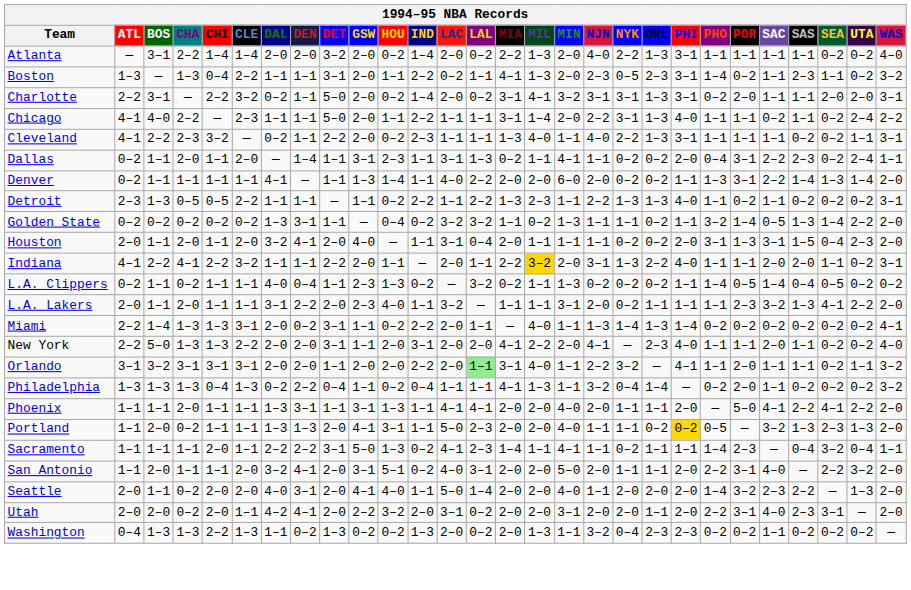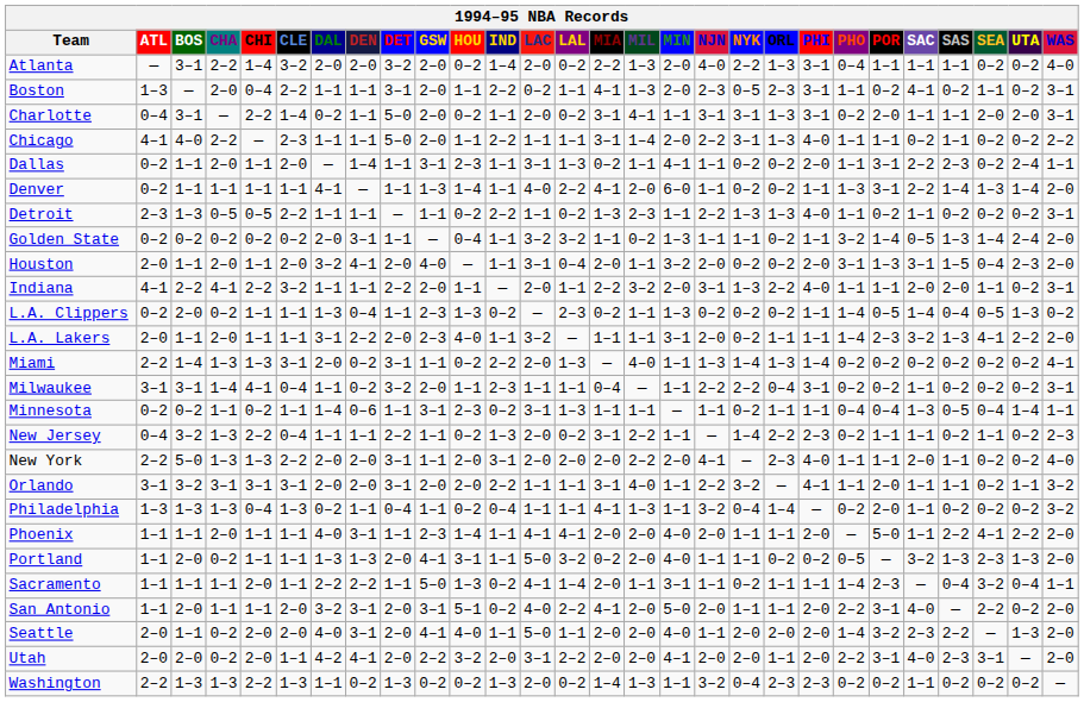Atlanta | CLE: 1–4 -> 3–2
Atlanta | PHO: 1–1 -> 0–4
Boston | CHA: 1–3 -> 2–0
Boston | PHO: 1–4 -> 1–1
Boston | SAC: 1–1 -> 4–1
Boston | SAS: 2–3 -> 0–2
Boston | WAS: 3–2 -> 3–1
Charlotte | ATL: 2–2 -> 0–4
Charlotte | CLE: 3–2 -> 1–4
Charlotte | IND: 1–4 -> 1–1
Charlotte | MIN: 3–2 -> 1–1
Chicago | UTA: 2–4 -> 0–2
- row: Cleveland | 4–1 | 2–2 | 2–3 | 3–2 | — | 0–2 | 1–1 | 2–2 | 2–0 | 0–2 | 2–3 | 1–1 | 1–1 | 1–3 | 4–0 | 1–1 | 4–0 | 2–2 | 1–3 | 3–1 | 1–1 | 1–1 | 1–1 | 0–2 | 0–2 | 1–1 | 3–1
Dallas | PHO: 0–4 -> 1–1
Denver | MIA: 2–0 -> 4–1
Denver | NJN: 2–0 -> 1–1
Detroit | LAL: 2–2 -> 0–2
Golden State | DAL: 1–3 -> 2–0
Golden State | IND: 0–2 -> 1–1
Golden State | UTA: 2–2 -> 2–4
Houston | MIN: 1–1 -> 3–2
Houston | NJN: 1–1 -> 2–0
Indiana | MIL: gold background -> no background
L.A. Clippers | BOS: 1–1 -> 2–0
L.A. Clippers | DAL: 4–0 -> 1–3
L.A. Clippers | LAL: 3–2 -> 2–3
L.A. Clippers | UTA: 0–2 -> 1–3
L.A. Lakers | PHO: 1–1 -> 1–4
Miami | LAL: 1–1 -> 1–3
+ row: Milwaukee | 3–1 | 3–1 | 1–4 | 4–1 | 0–4 | 1–1 | 0–2 | 3–2 | 2–0 | 1–1 | 2–3 | 1–1 | 1–1 | 0–4 | — | 1–1 | 2–2 | 2–2 | 0–4 | 3–1 | 0–2 | 0–2 | 1–1 | 0–2 | 0–2 | 0–2 | 3–1
+ row: Minnesota | 0–2 | 0–2 | 1–1 | 0–2 | 1–1 | 1–4 | 0–6 | 1–1 | 3–1 | 2–3 | 0–2 | 3–1 | 1–3 | 1–1 | 1–1 | — | 1–1 | 0–2 | 1–1 | 1–1 | 0–4 | 0–4 | 1–3 | 0–5 | 0–4 | 1–4 | 1–1
+ row: New Jersey | 0–4 | 3–2 | 1–3 | 2–2 | 0–4 | 1–1 | 1–1 | 2–2 | 1–1 | 0–2 | 1–3 | 2–0 | 0–2 | 3–1 | 2–2 | 1–1 | — | 1–4 | 2–2 | 2–3 | 0–2 | 1–1 | 1–1 | 0–2 | 1–1 | 0–2 | 2–3
New York | MIA: 4–1 -> 2–0
Orlando | DET: 1–1 -> 3–1
Orlando | LAC: 2–0 -> 1–1
Orlando | LAL: lightgreen background -> no background
Philadelphia | DEN: 2–2 -> 1–1
Phoenix | DAL: 1–3 -> 4–0
Phoenix | GSW: 3–1 -> 2–3
Phoenix | HOU: 1–3 -> 1–4
Phoenix | SAC: 4–1 -> 1–1
Portland | LAL: 2–3 -> 3–2
Portland | MIA: 2–0 -> 0–2
Portland | PHI: gold background -> no background
Sacramento | DET: 3–1 -> 1–1
Sacramento | LAL: 2–3 -> 1–4
Sacramento | MIA: 1–4 -> 2–0
Sacramento | MIN: 4–1 -> 3–1
San Antonio | DEN: 4–1 -> 3–1
San Antonio | LAL: 3–1 -> 2–2
San Antonio | MIA: 2–0 -> 4–1
San Antonio | UTA: 3–2 -> 0–2
Seattle | LAL: 1–4 -> 1–1
Utah | LAL: 0–2 -> 2–2
Utah | MIN: 3–1 -> 4–1
Washington | ATL: 0–4 -> 2–2
Washington | MIA: 2–0 -> 1–4
